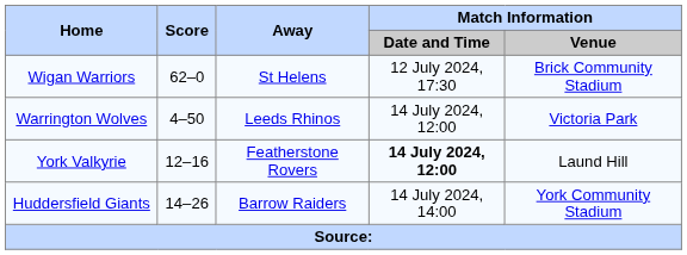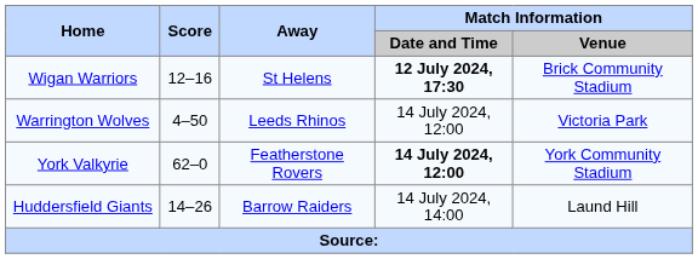Wigan Warriors | Score: 62–0 -> 12–16
Wigan Warriors | Match Information / Date and Time: normal -> bold
York Valkyrie | Score: 12–16 -> 62–0
York Valkyrie | Match Information / Venue: Laund Hill -> York Community Stadium
Huddersfield Giants | Match Information / Venue: York Community Stadium -> Laund Hill
